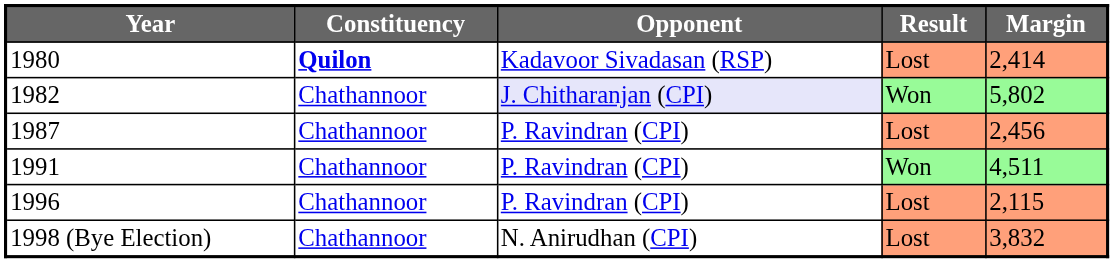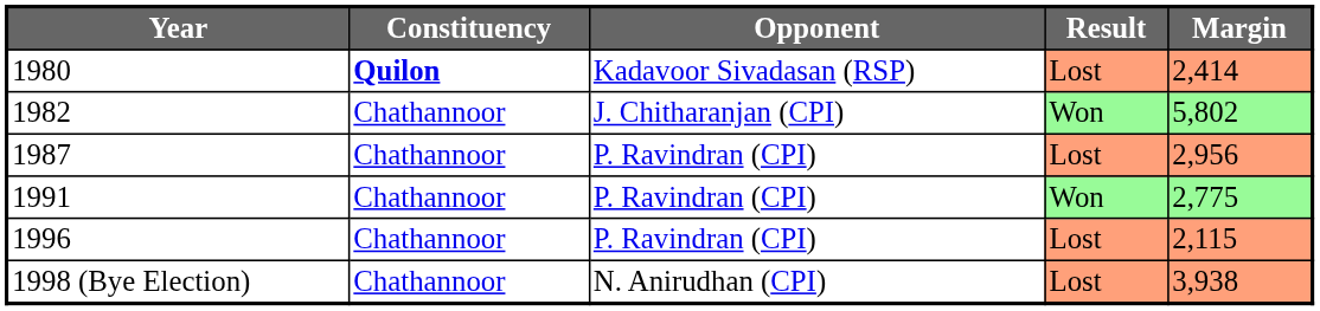1982 | Opponent: lavender background -> no background
1987 | Margin: 2,456 -> 2,956
1991 | Margin: 4,511 -> 2,775
1998 (Bye Election) | Margin: 3,832 -> 3,938
